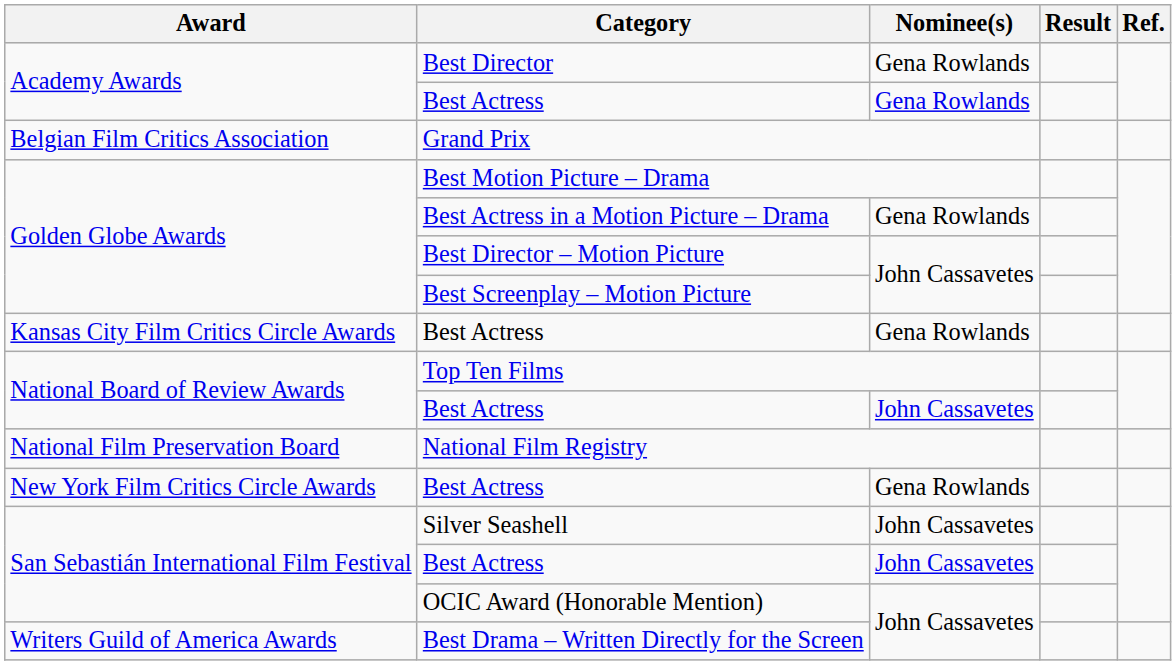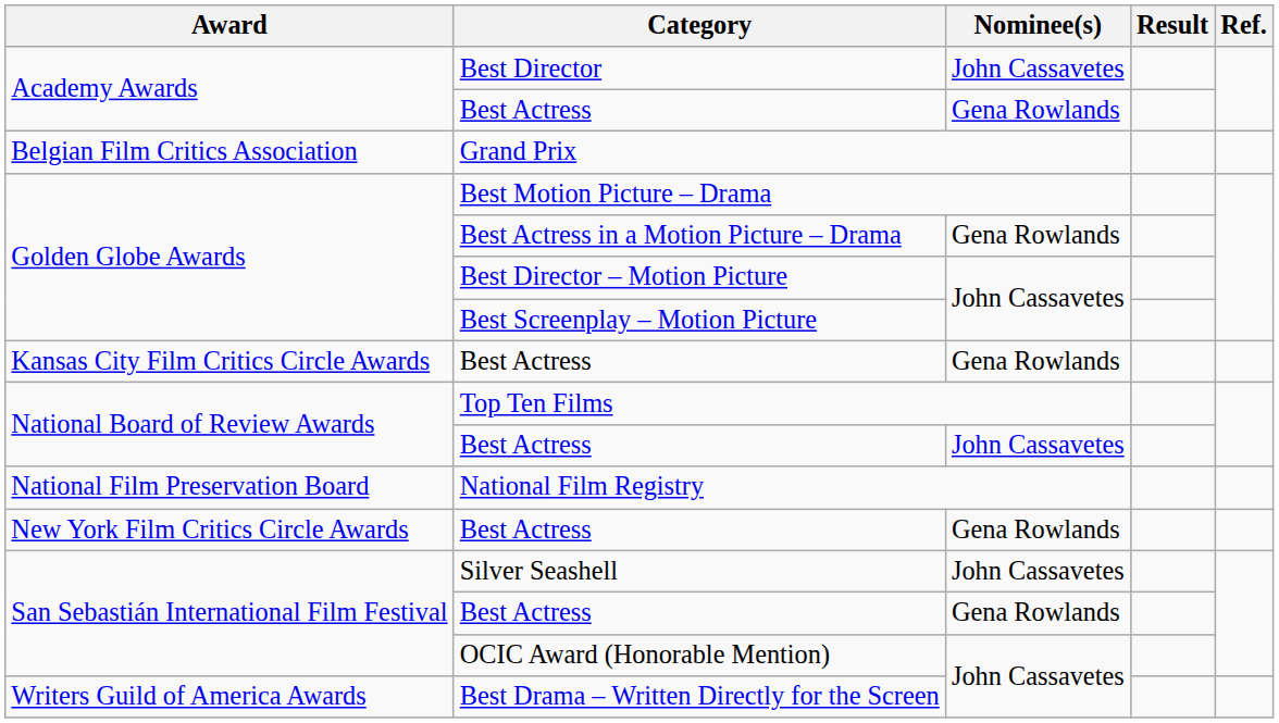Best Director | Nominee(s): Gena Rowlands -> John Cassavetes
San Sebastián International Film Festival / Best Actress | Nominee(s): John Cassavetes -> Gena Rowlands
